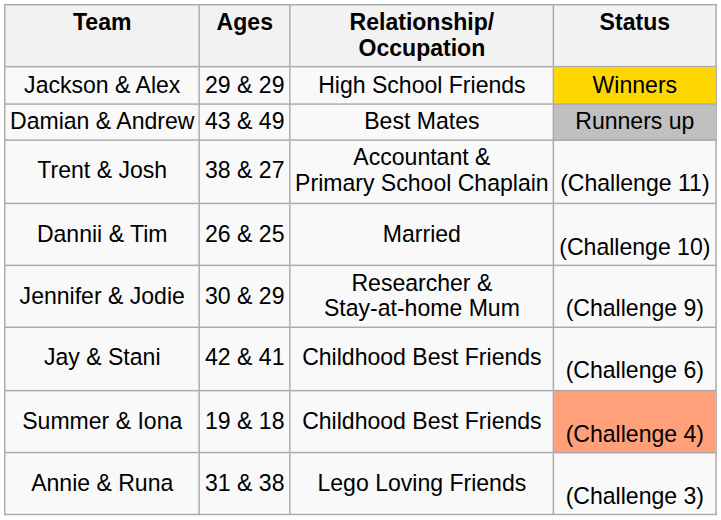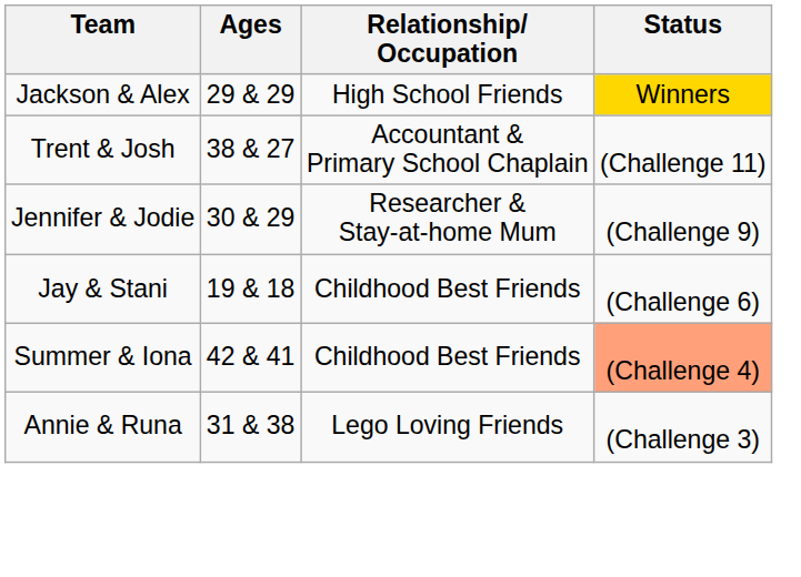- row: Damian & Andrew | 43 & 49 | Best Mates | Runners up
- row: Dannii & Tim | 26 & 25 | Married | (Challenge 10)
Jay & Stani | Ages: 42 & 41 -> 19 & 18
Summer & Iona | Ages: 19 & 18 -> 42 & 41
